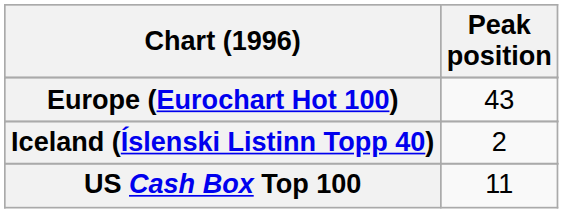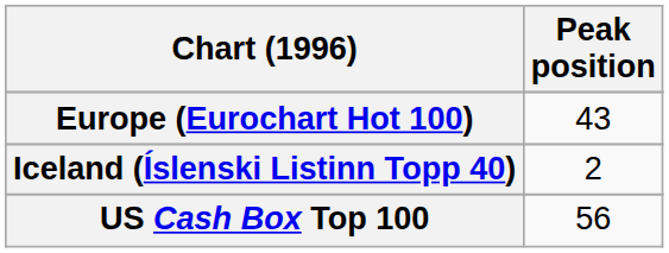US Cash Box Top 100 | Peak position: 11 -> 56
